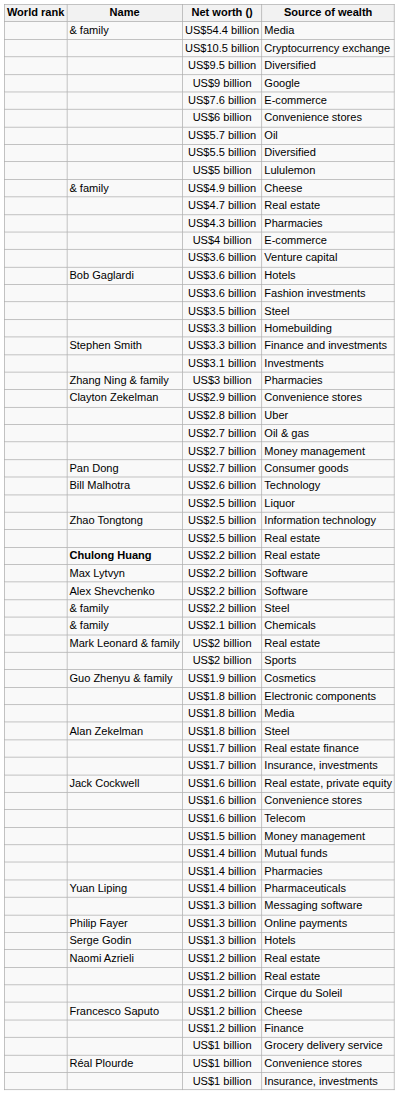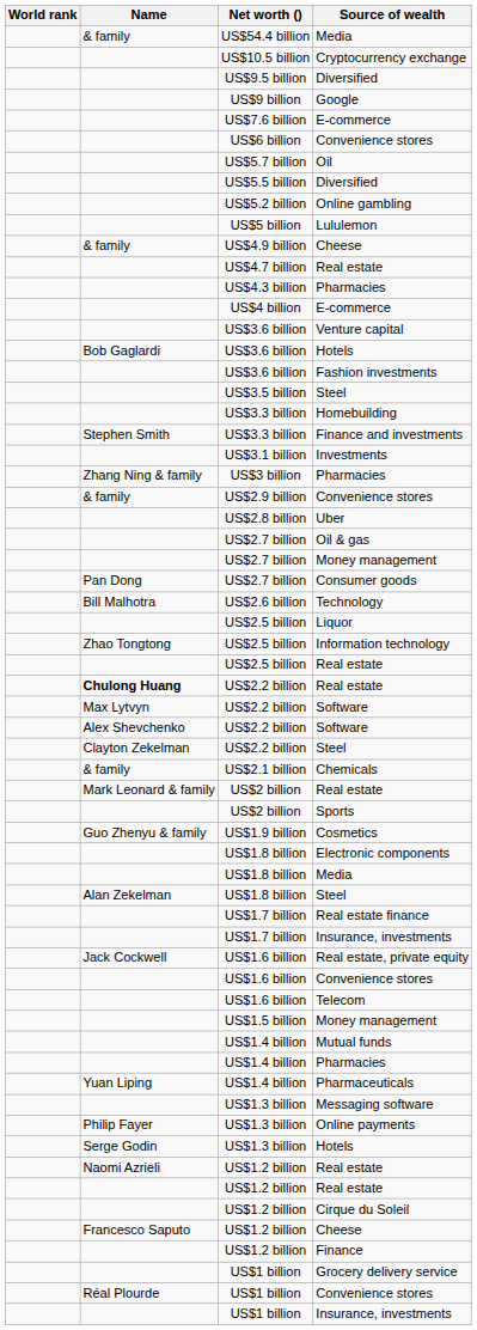+ row: US$5.2 billion | Online gambling
US$2.9 billion / Convenience stores | Name: Clayton Zekelman -> & family
US$2.2 billion / Steel | Name: & family -> Clayton Zekelman
